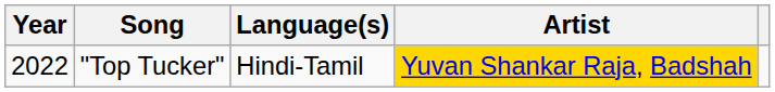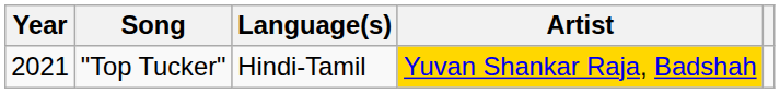"Top Tucker" | Year: 2022 -> 2021
